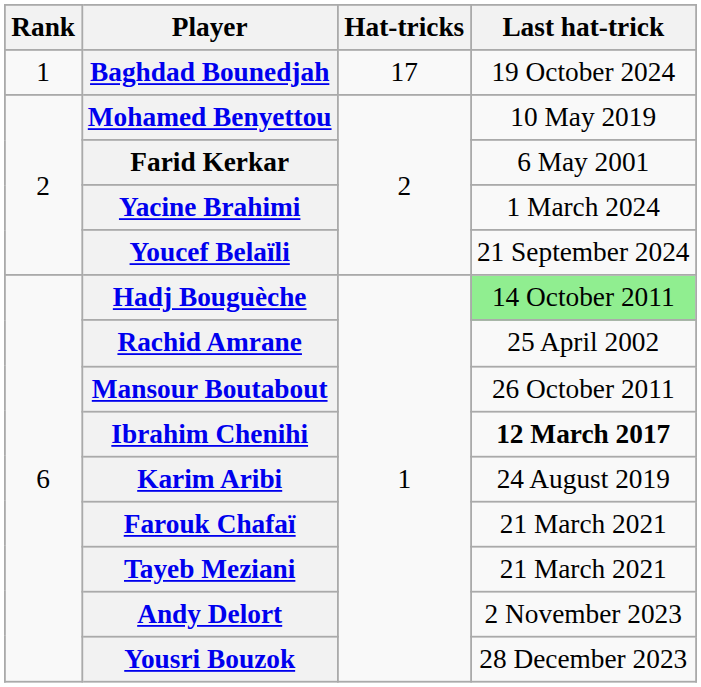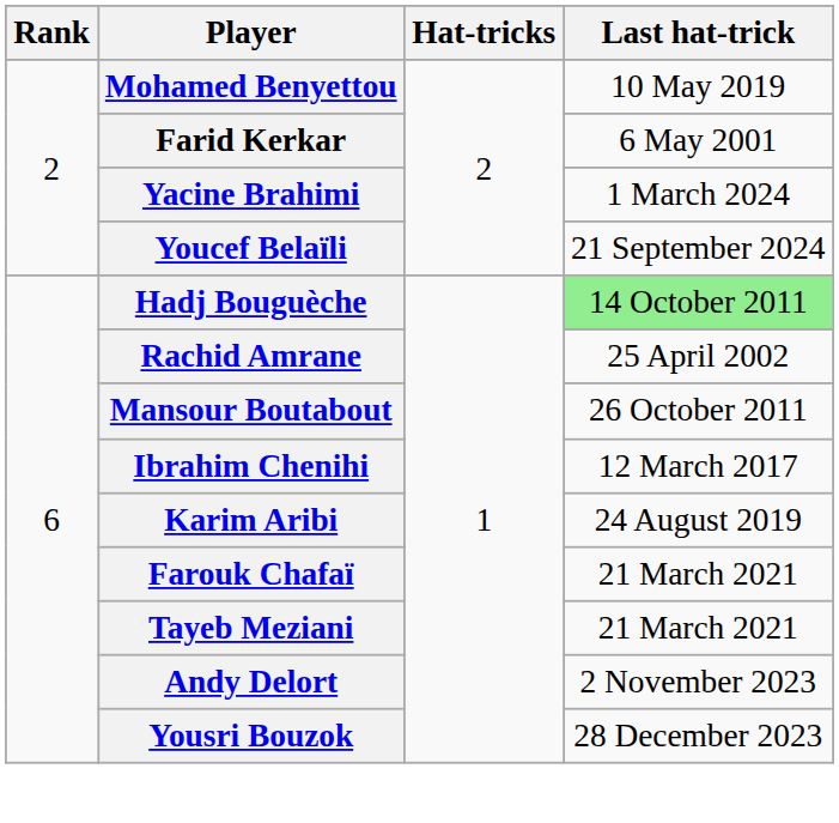- row: 1 | Baghdad Bounedjah | 17 | 19 October 2024
Ibrahim Chenihi | Last hat-trick: bold -> normal
